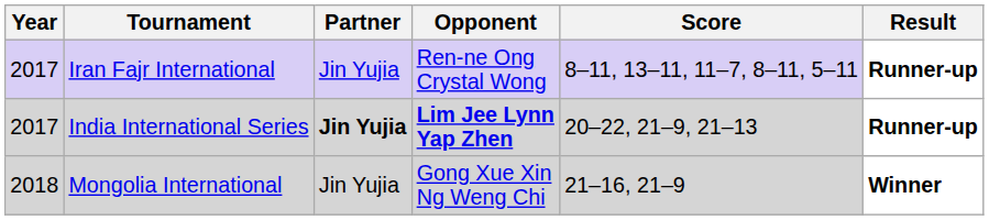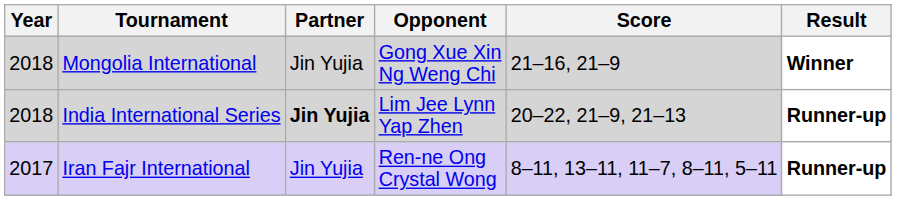rows swapped: Iran Fajr International <-> Mongolia International
India International Series | Year: 2017 -> 2018
India International Series | Opponent: bold -> normal
